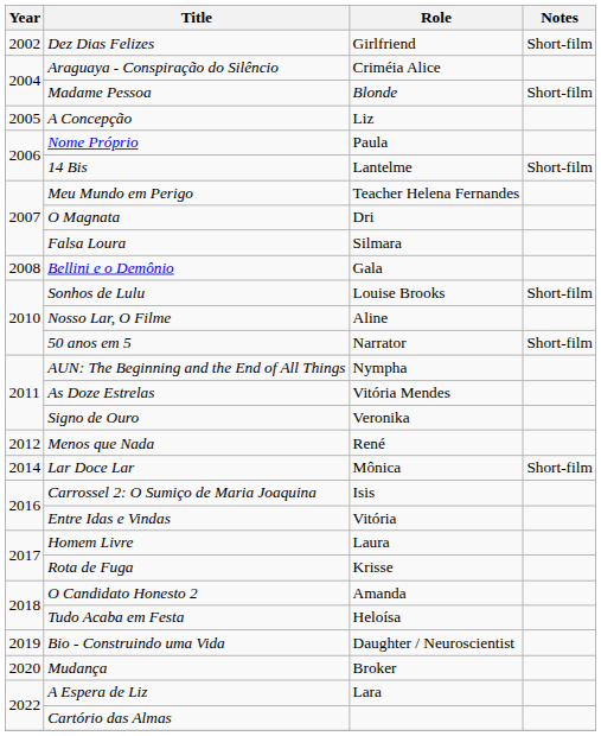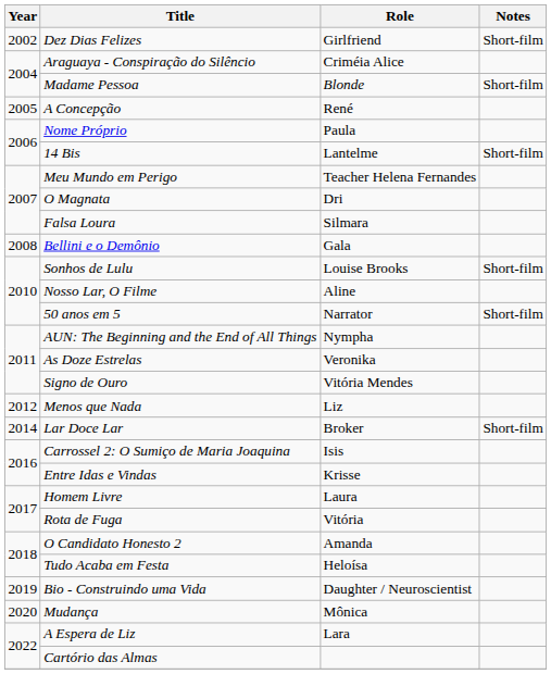A Concepção | Role: Liz -> René
As Doze Estrelas | Role: Vitória Mendes -> Veronika
Signo de Ouro | Role: Veronika -> Vitória Mendes
Menos que Nada | Role: René -> Liz
Lar Doce Lar | Role: Mônica -> Broker
Entre Idas e Vindas | Role: Vitória -> Krisse
Rota de Fuga | Role: Krisse -> Vitória
Mudança | Role: Broker -> Mônica
